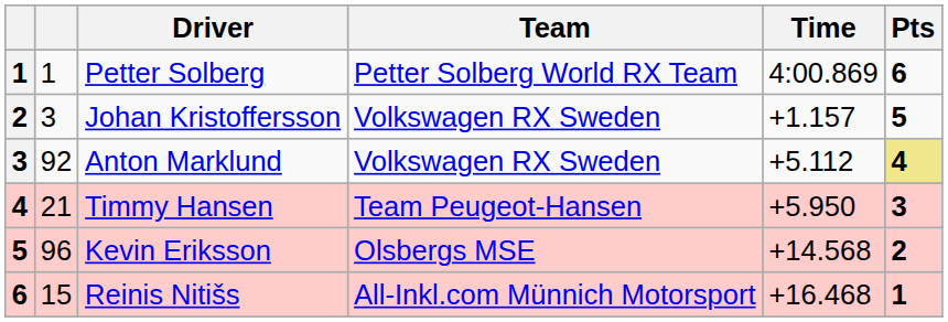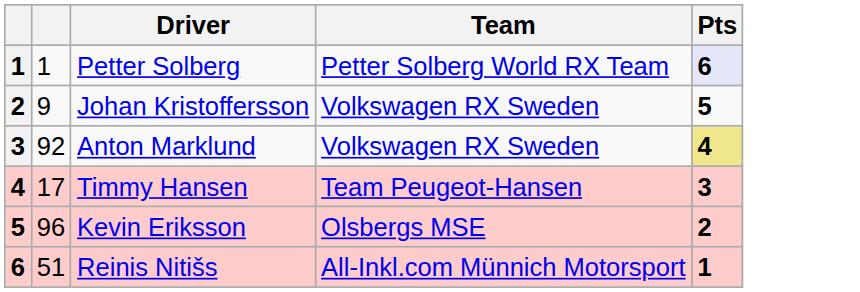- column: Time | 4:00.869 | +1.157 | +5.112 | +5.950 | +14.568 | +16.468
Petter Solberg | Pts: no background -> lavender background
Johan Kristoffersson | column 2: 3 -> 9
Timmy Hansen | column 2: 21 -> 17
Reinis Nitišs | column 2: 15 -> 51
